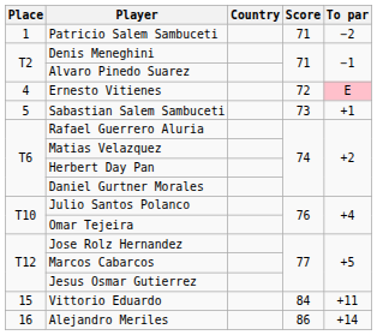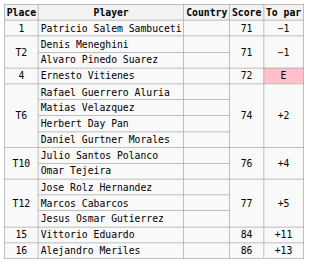Patricio Salem Sambuceti | To par: −2 -> −1
- row: 5 | Sabastian Salem Sambuceti | 73 | +1
Alejandro Meriles | To par: +14 -> +13
